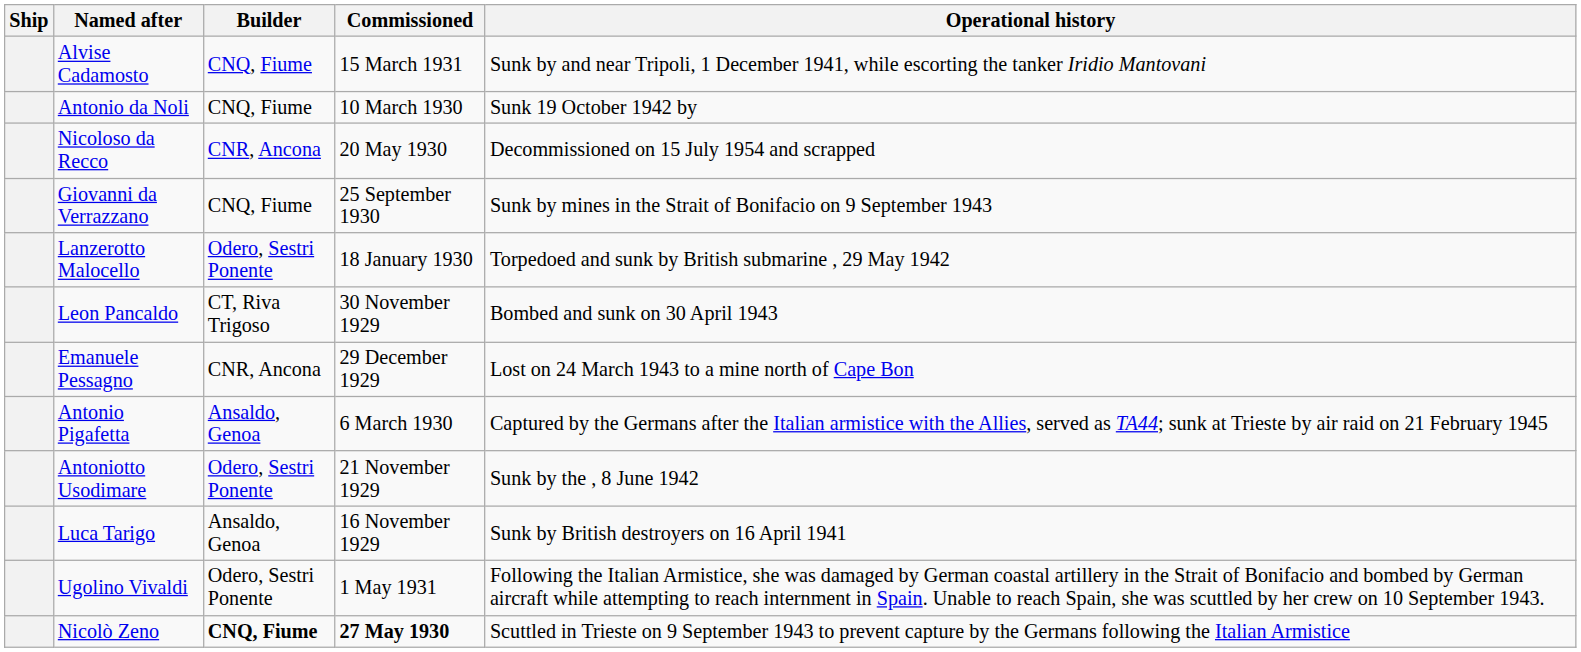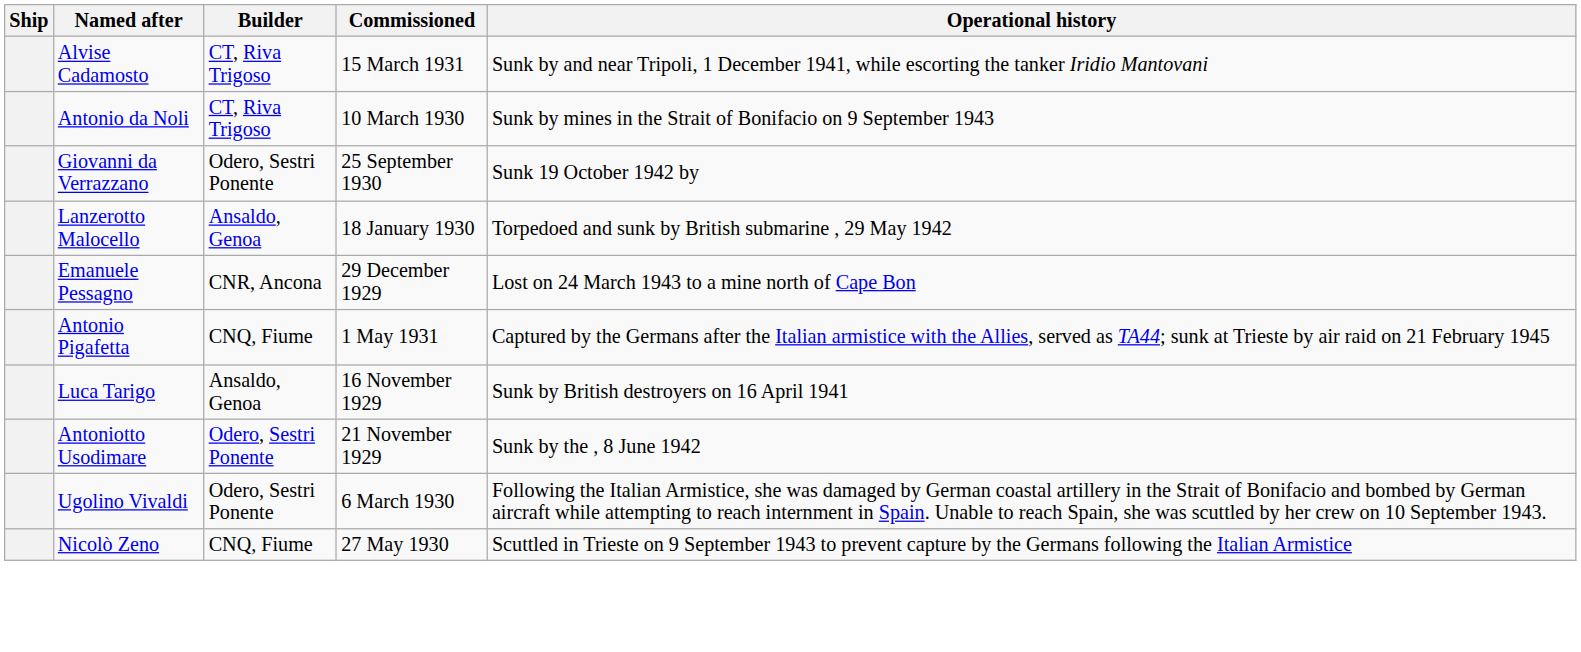Alvise Cadamosto | Builder: CNQ, Fiume -> CT, Riva Trigoso
Antonio da Noli | Builder: CNQ, Fiume -> CT, Riva Trigoso
Antonio da Noli | Operational history: Sunk 19 October 1942 by -> Sunk by mines in the Strait of Bonifacio on 9 September 1943
- row: Nicoloso da Recco | CNR, Ancona | 20 May 1930 | Decommissioned on 15 July 1954 and scrapped
Giovanni da Verrazzano | Builder: CNQ, Fiume -> Odero, Sestri Ponente
Giovanni da Verrazzano | Operational history: Sunk by mines in the Strait of Bonifacio on 9 September 1943 -> Sunk 19 October 1942 by
Lanzerotto Malocello | Builder: Odero, Sestri Ponente -> Ansaldo, Genoa
- row: Leon Pancaldo | CT, Riva Trigoso | 30 November 1929 | Bombed and sunk on 30 April 1943
Antonio Pigafetta | Builder: Ansaldo, Genoa -> CNQ, Fiume
Antonio Pigafetta | Commissioned: 6 March 1930 -> 1 May 1931
rows swapped: Luca Tarigo <-> Antoniotto Usodimare
Ugolino Vivaldi | Commissioned: 1 May 1931 -> 6 March 1930
Nicolò Zeno | Builder: bold -> normal
Nicolò Zeno | Commissioned: bold -> normal
